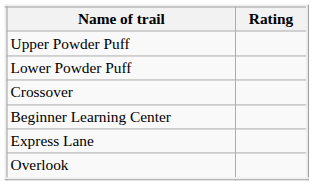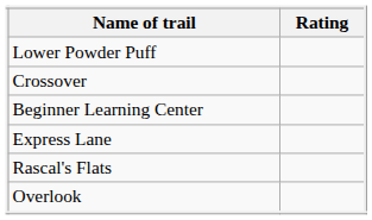- row: Upper Powder Puff
+ row: Rascal's Flats
